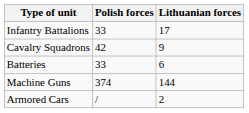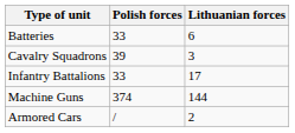rows swapped: Infantry Battalions <-> Batteries
Cavalry Squadrons | Polish forces: 42 -> 39
Cavalry Squadrons | Lithuanian forces: 9 -> 3
